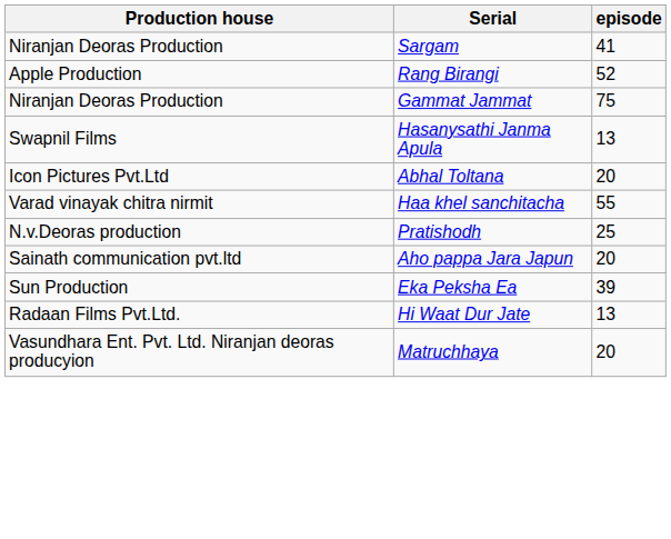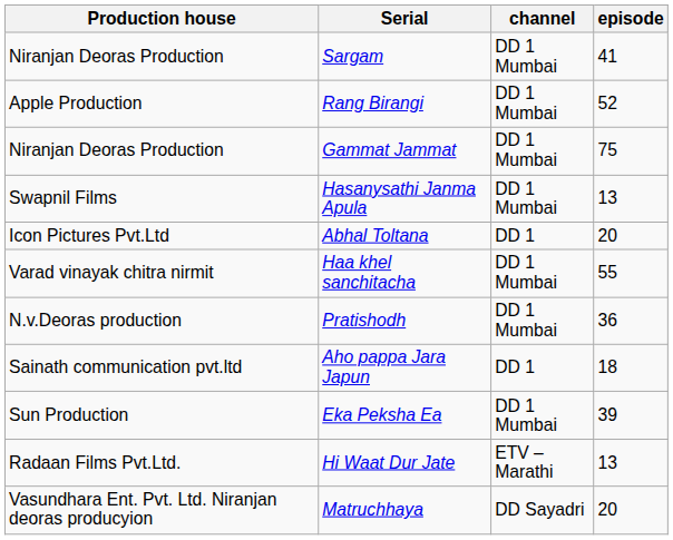+ column: channel | DD 1 Mumbai | DD 1 Mumbai | DD 1 Mumbai | DD 1 Mumbai | DD 1 | DD 1 Mumbai | DD 1 Mumbai | DD 1 | DD 1 Mumbai | ETV – Marathi | DD Sayadri
Pratishodh | episode: 25 -> 36
Aho pappa Jara Japun | episode: 20 -> 18
